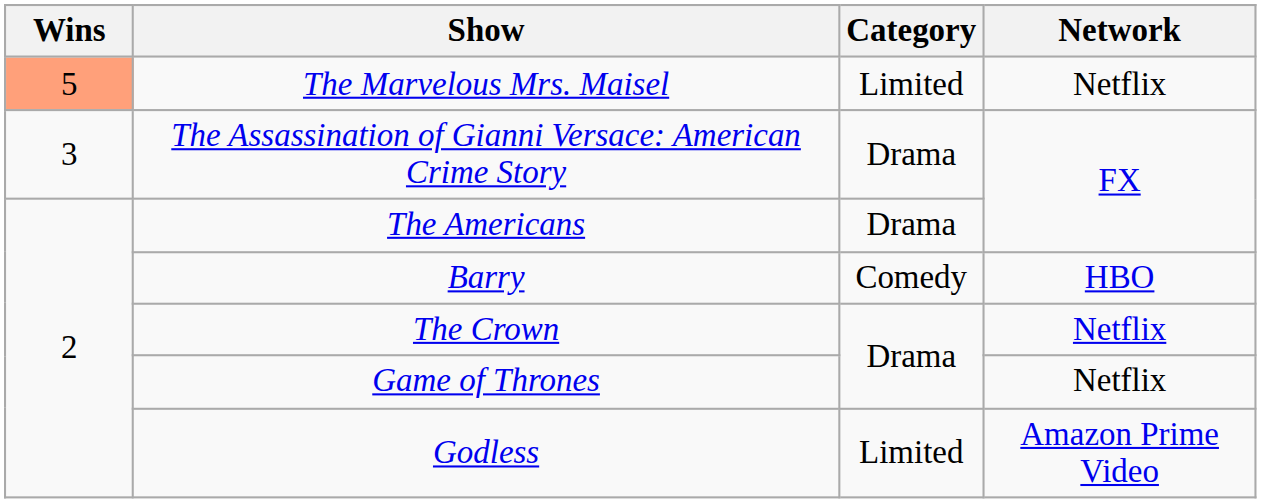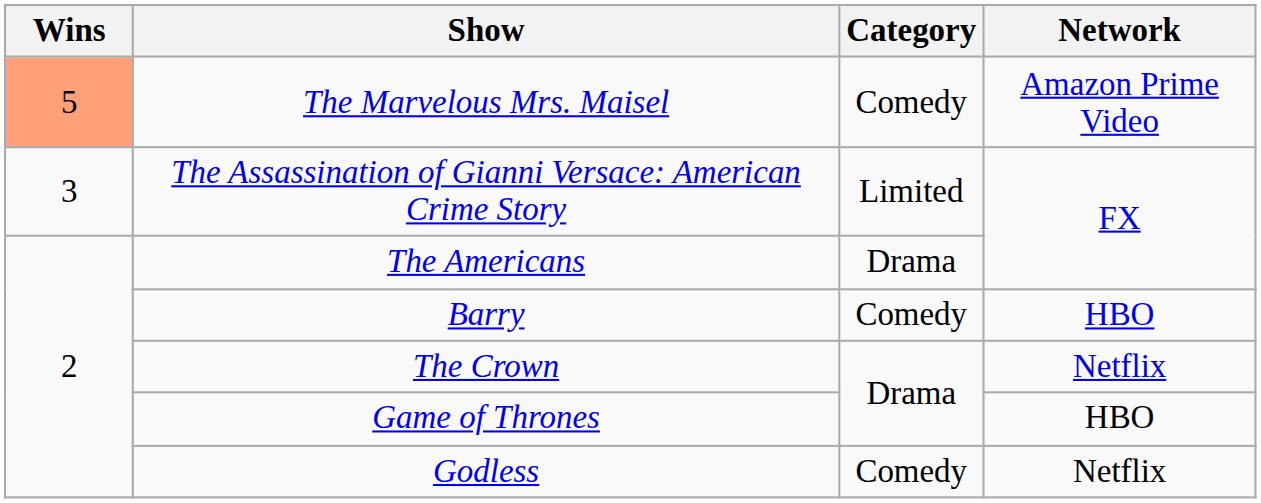The Marvelous Mrs. Maisel | Category: Limited -> Comedy
The Marvelous Mrs. Maisel | Network: Netflix -> Amazon Prime Video
The Assassination of Gianni Versace: American Crime Story | Category: Drama -> Limited
Game of Thrones | Network: Netflix -> HBO
Godless | Category: Limited -> Comedy
Godless | Network: Amazon Prime Video -> Netflix
